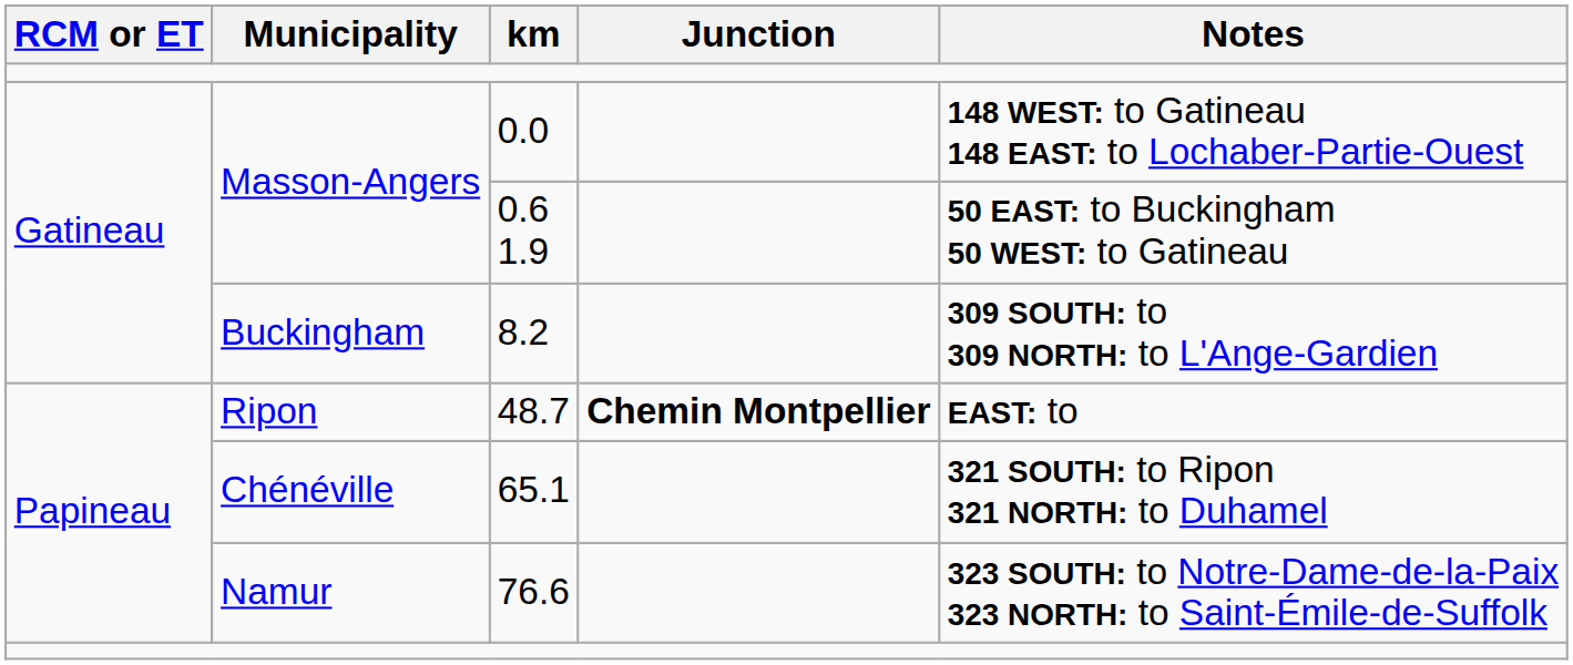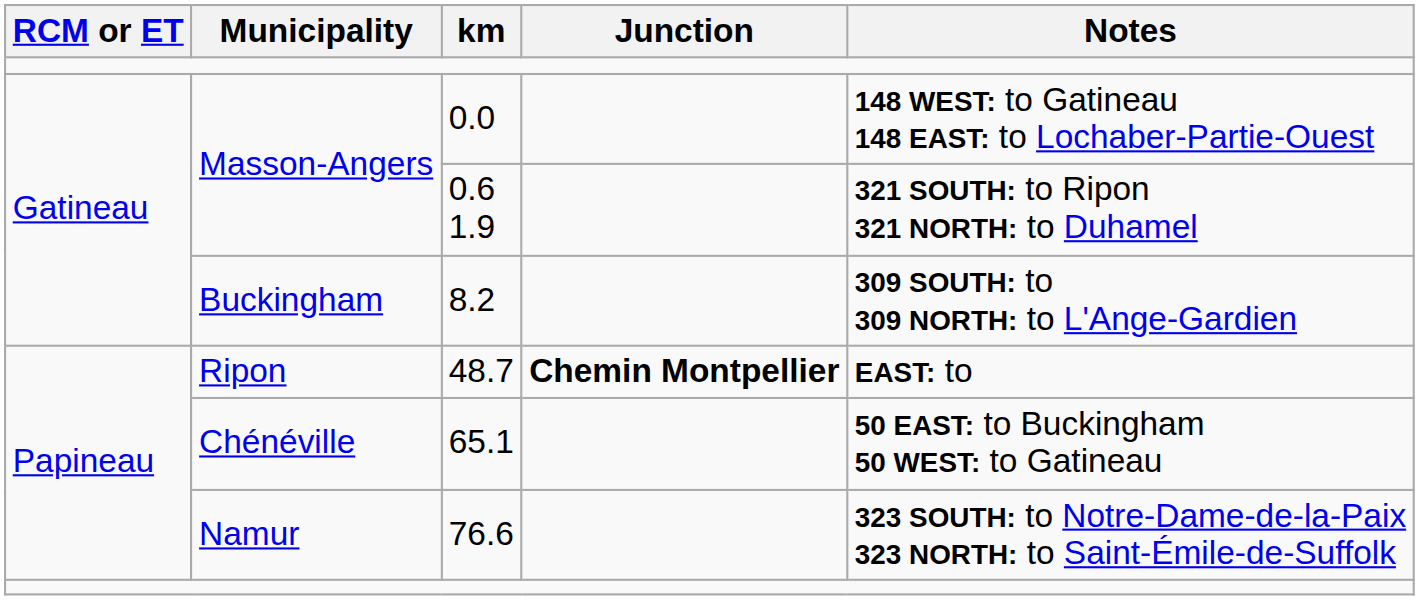0.6 1.9 | Notes: 50 EAST: to Buckingham 50 WEST: to Gatineau -> 321 SOUTH: to Ripon 321 NORTH: to Duhamel
65.1 | Notes: 321 SOUTH: to Ripon 321 NORTH: to Duhamel -> 50 EAST: to Buckingham 50 WEST: to Gatineau
